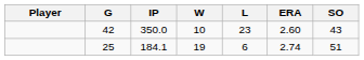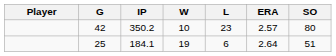42 | IP: 350.0 -> 350.2
42 | ERA: 2.60 -> 2.57
42 | SO: 43 -> 80
25 | ERA: 2.74 -> 2.64
